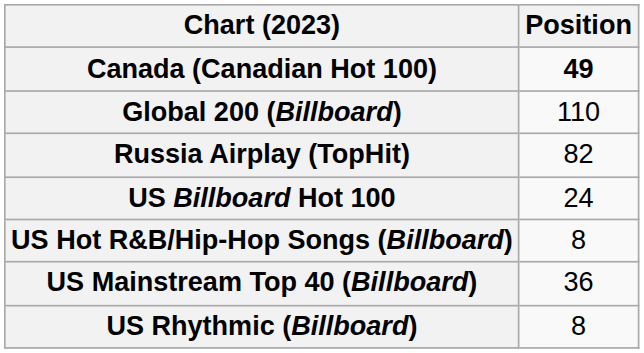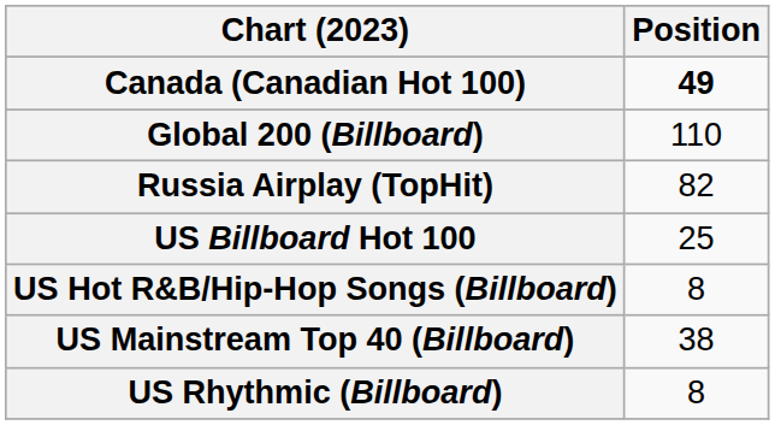US Billboard Hot 100 | Position: 24 -> 25
US Mainstream Top 40 (Billboard) | Position: 36 -> 38
